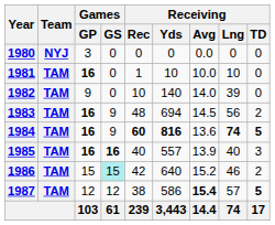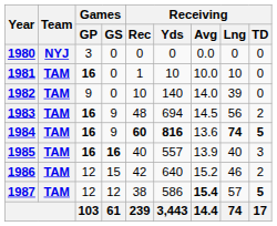1986 | Games / GP: 15 -> 12
1986 | Games / GS: paleturquoise background -> no background
